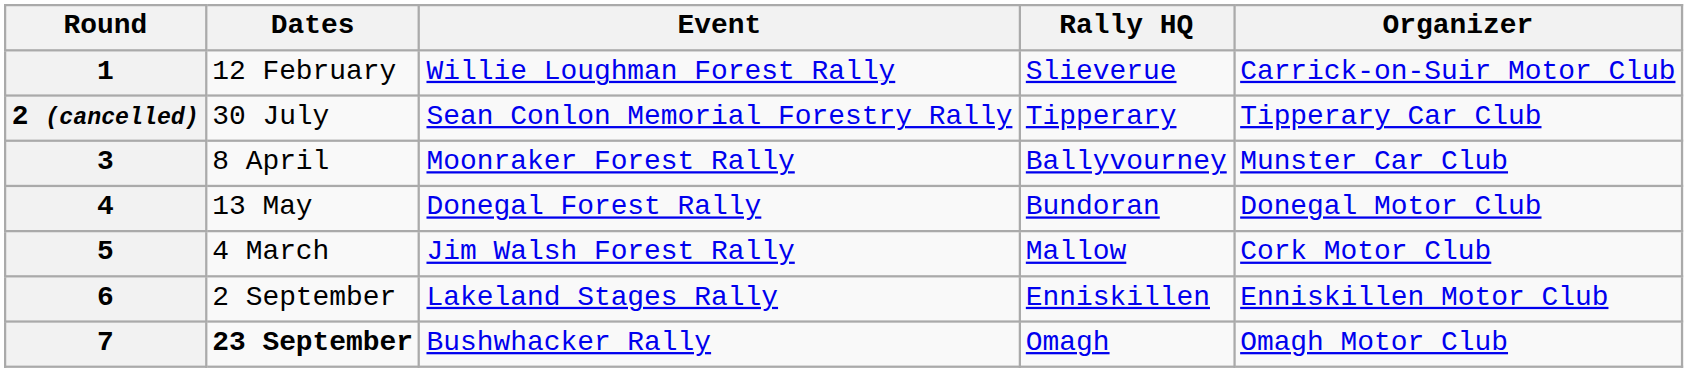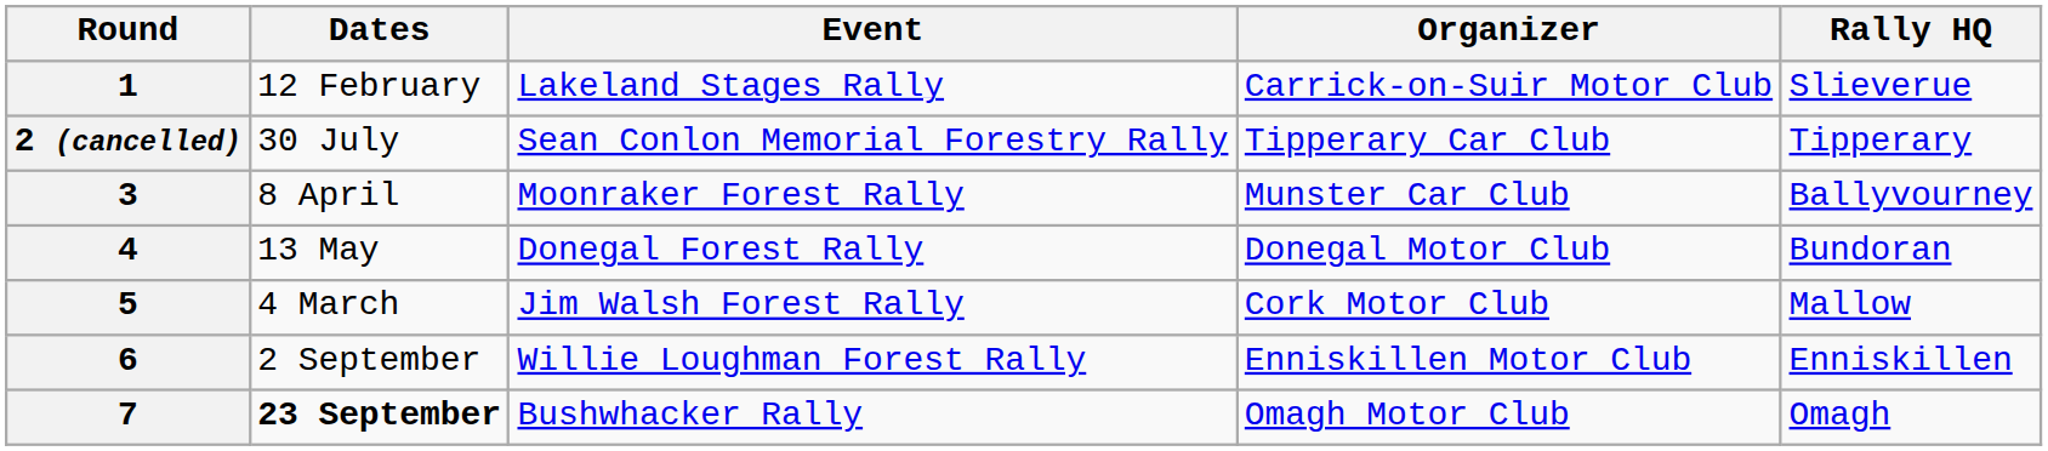columns swapped: Rally HQ <-> Organizer
1 | Event: Willie Loughman Forest Rally -> Lakeland Stages Rally
6 | Event: Lakeland Stages Rally -> Willie Loughman Forest Rally
